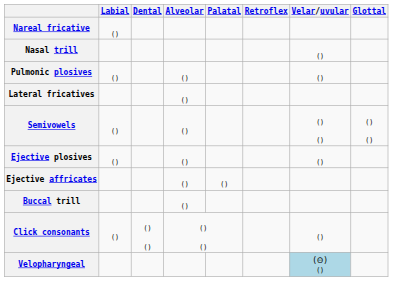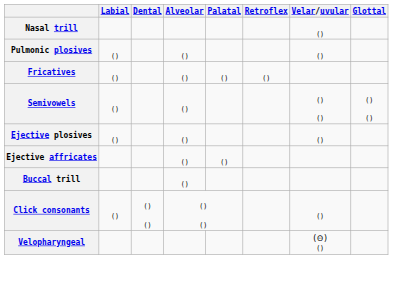- row: Nareal fricative | ()
+ row: Fricatives | () | () | () | ()
- row: Lateral fricatives | ()
Velopharyngeal | Velar/uvular: lightblue background -> no background
